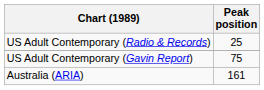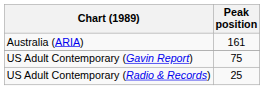rows swapped: Australia (ARIA) <-> US Adult Contemporary (Radio & Records)
